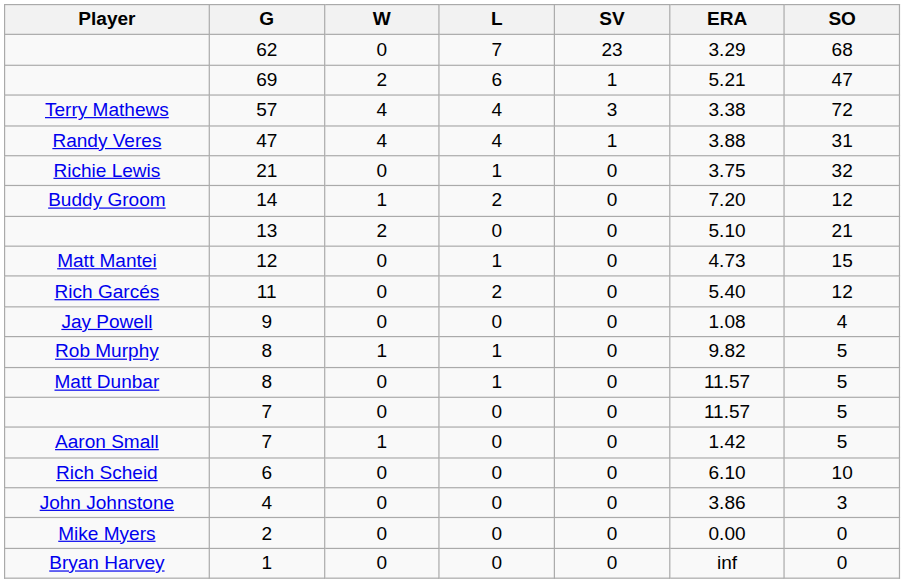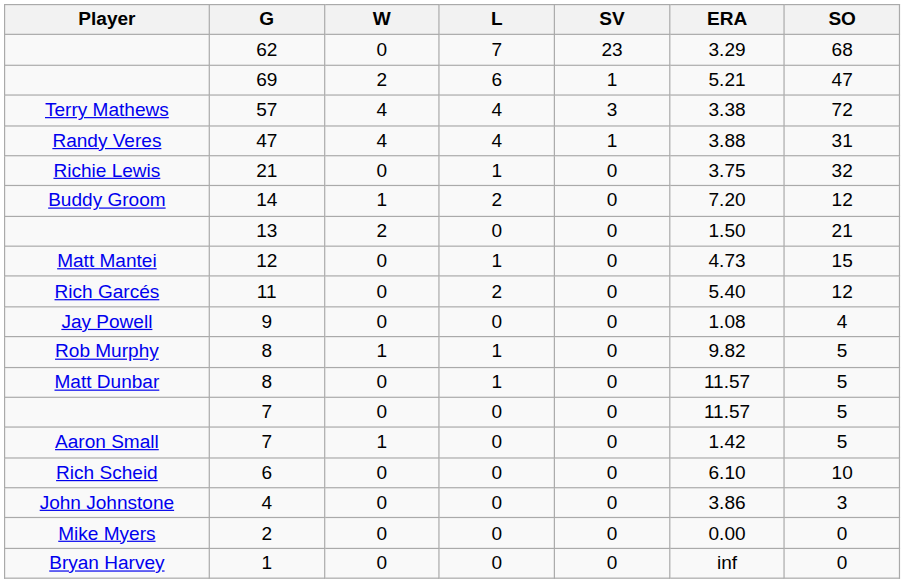13 | ERA: 5.10 -> 1.50
